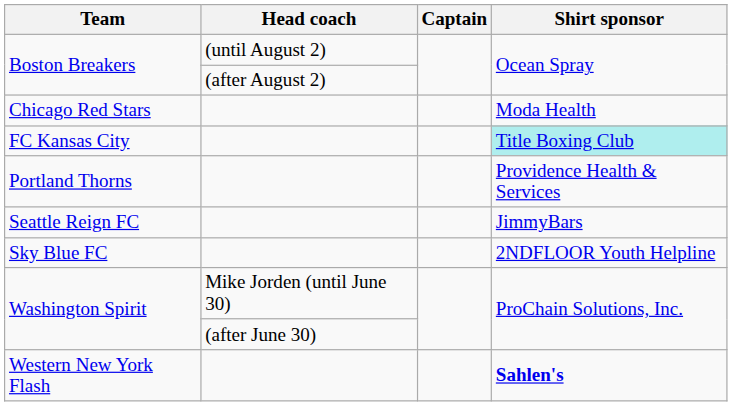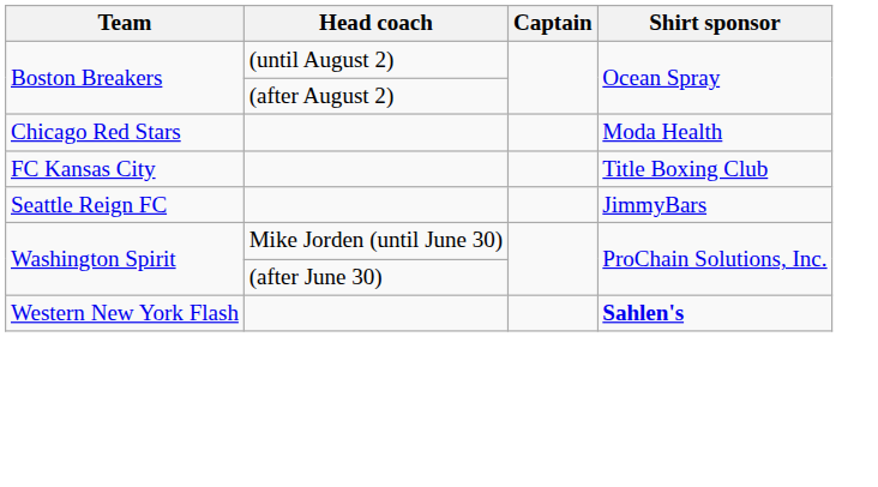FC Kansas City | Shirt sponsor: paleturquoise background -> no background
- row: Portland Thorns | Providence Health & Services
- row: Sky Blue FC | 2NDFLOOR Youth Helpline
